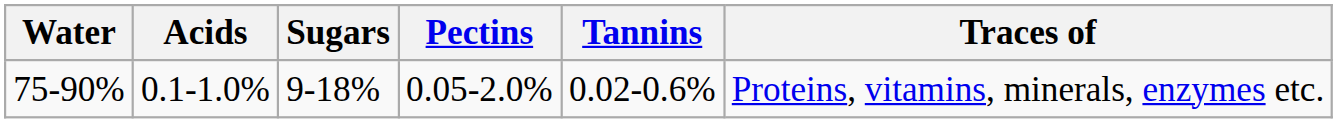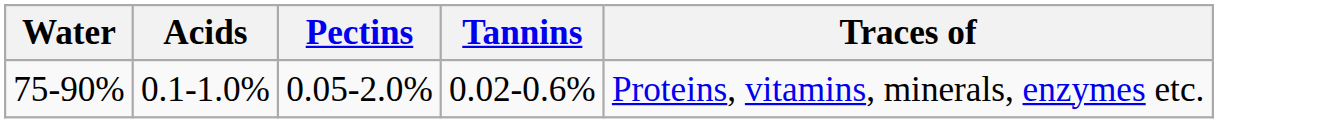- column: Sugars | 9-18%
